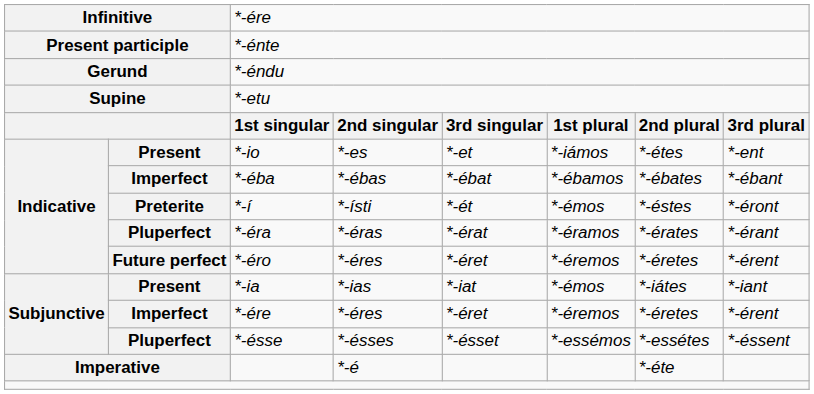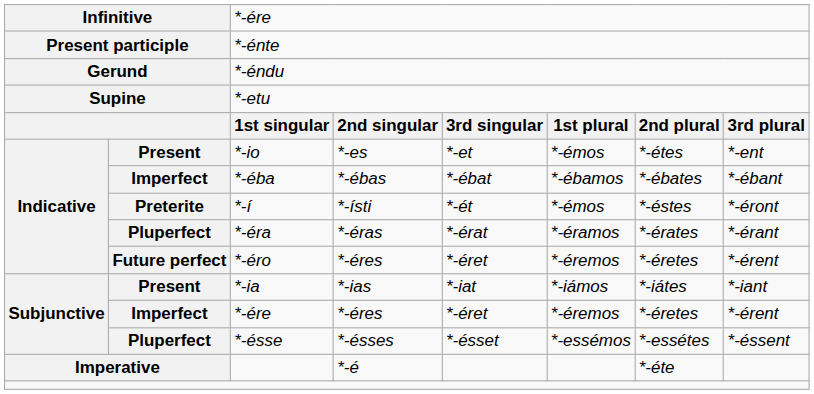*-io | column 6: *-iámos -> *-émos
*-ia | column 6: *-émos -> *-iámos
